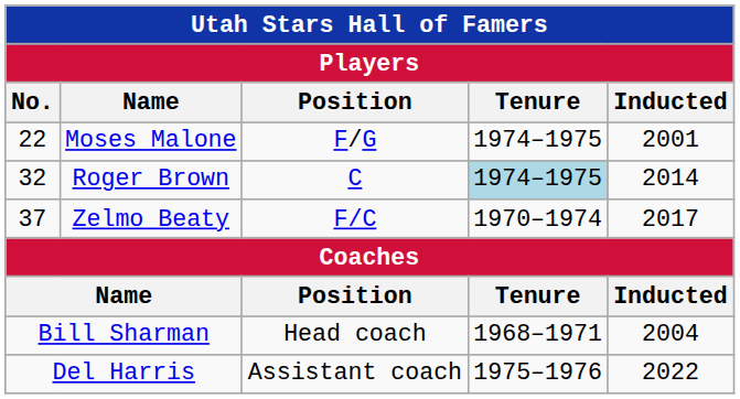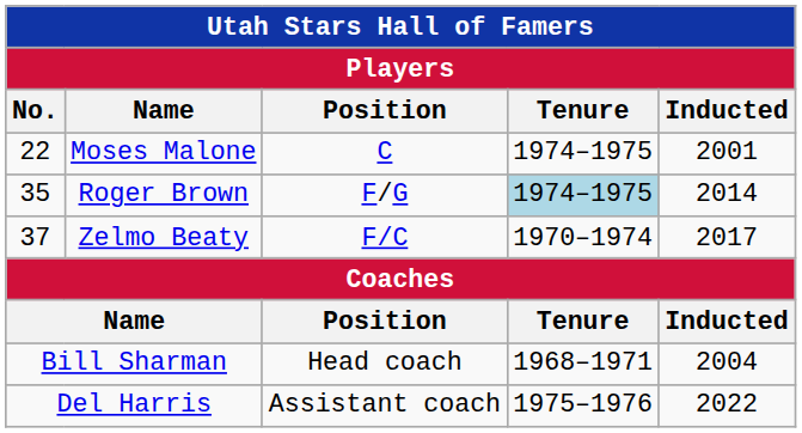Moses Malone | Position: F/G -> C
Roger Brown | No.: 32 -> 35
Roger Brown | Position: C -> F/G
